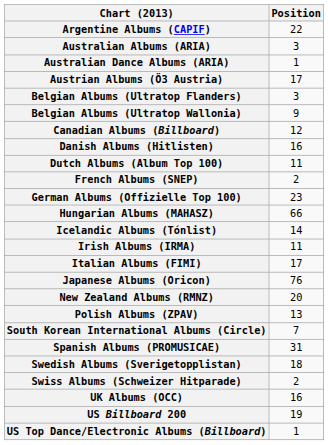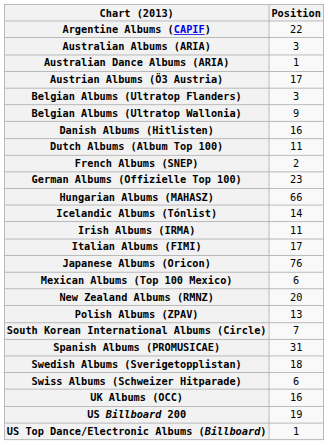- row: Canadian Albums (Billboard) | 12
+ row: Mexican Albums (Top 100 Mexico) | 6
Swiss Albums (Schweizer Hitparade) | Position: 2 -> 6
